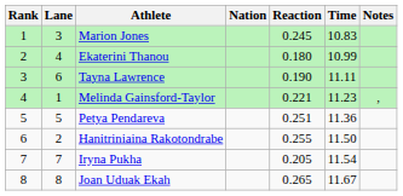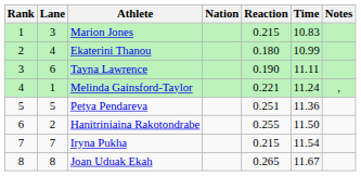Marion Jones | Reaction: 0.245 -> 0.215
Melinda Gainsford-Taylor | Time: 11.23 -> 11.24
Iryna Pukha | Reaction: 0.205 -> 0.215
